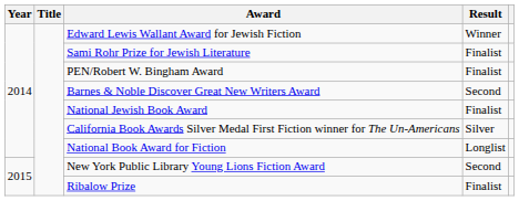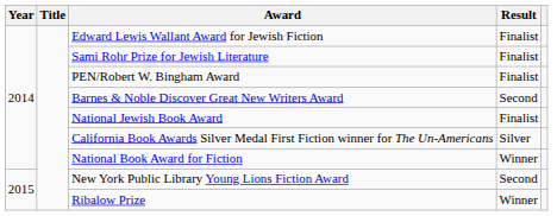Edward Lewis Wallant Award for Jewish Fiction | Result: Winner -> Finalist
National Book Award for Fiction | Result: Longlist -> Winner
Ribalow Prize | Result: Finalist -> Winner
